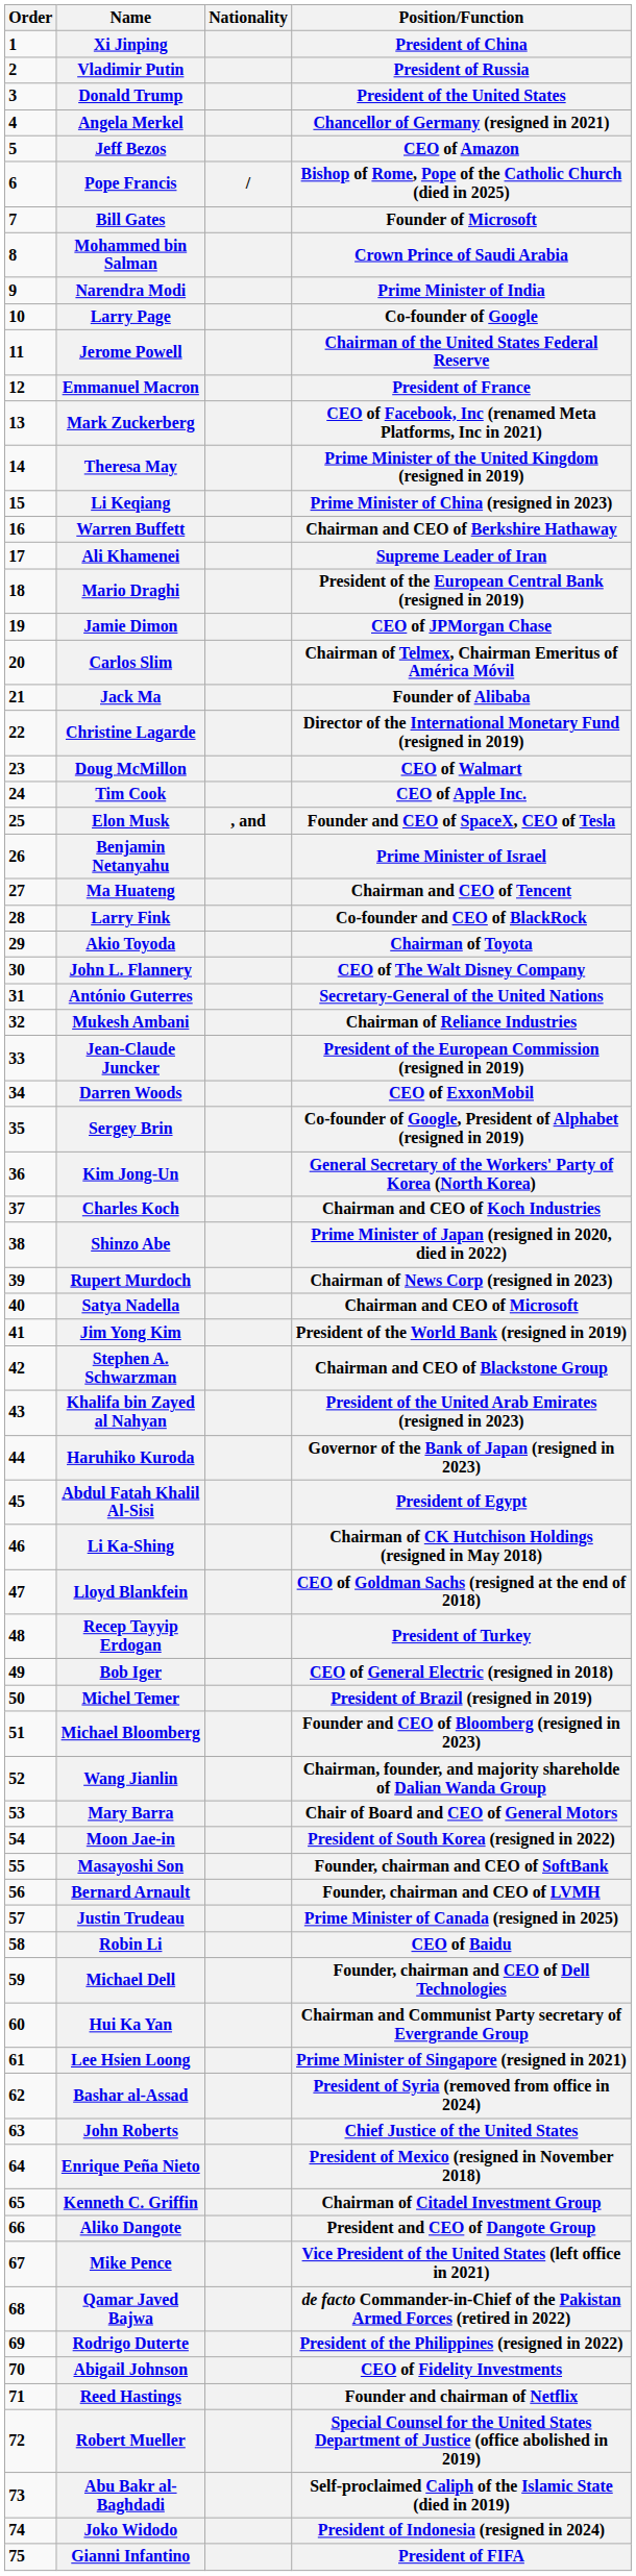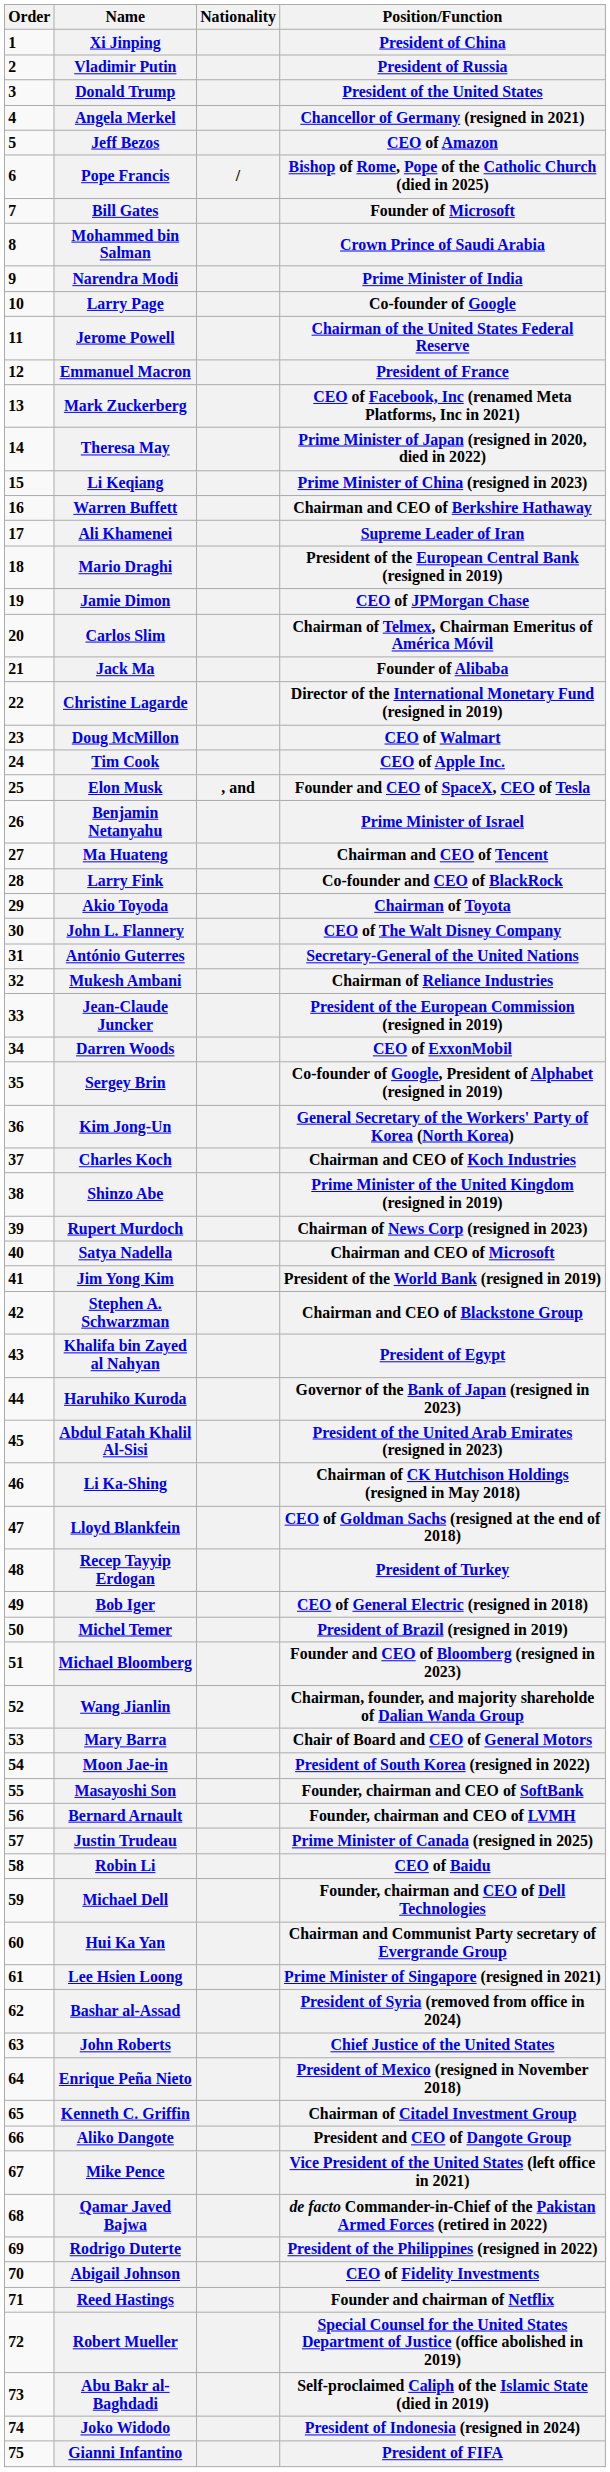Theresa May | Position/Function: Prime Minister of the United Kingdom (resigned in 2019) -> Prime Minister of Japan (resigned in 2020, died in 2022)
Shinzo Abe | Position/Function: Prime Minister of Japan (resigned in 2020, died in 2022) -> Prime Minister of the United Kingdom (resigned in 2019)
Khalifa bin Zayed al Nahyan | Position/Function: President of the United Arab Emirates (resigned in 2023) -> President of Egypt
Abdul Fatah Khalil Al-Sisi | Position/Function: President of Egypt -> President of the United Arab Emirates (resigned in 2023)
